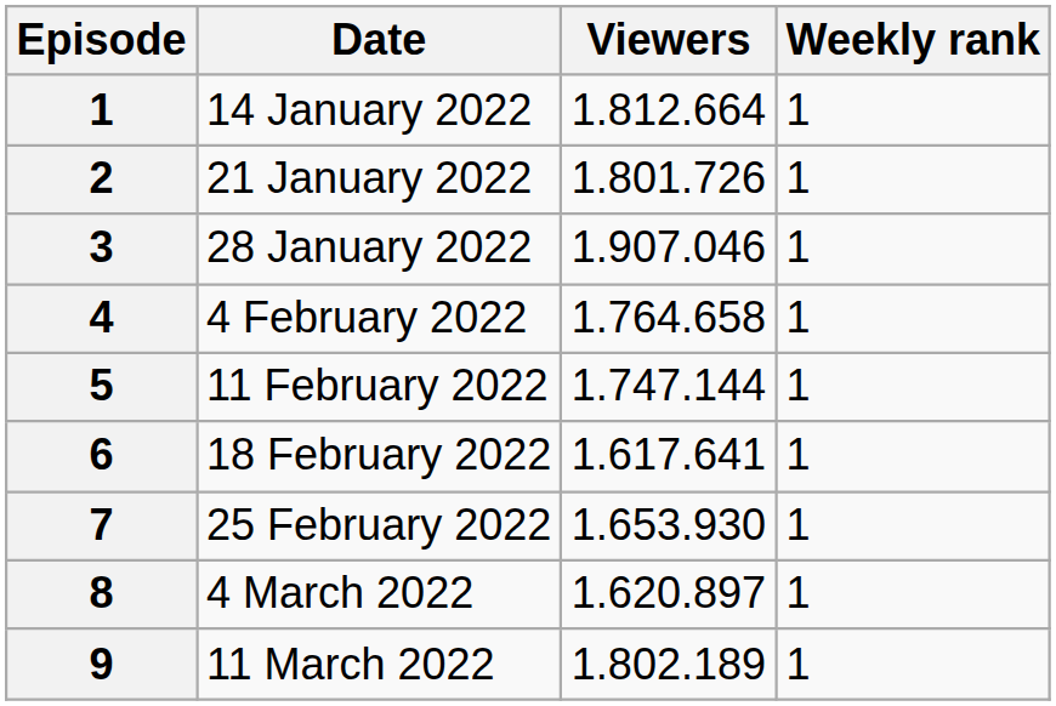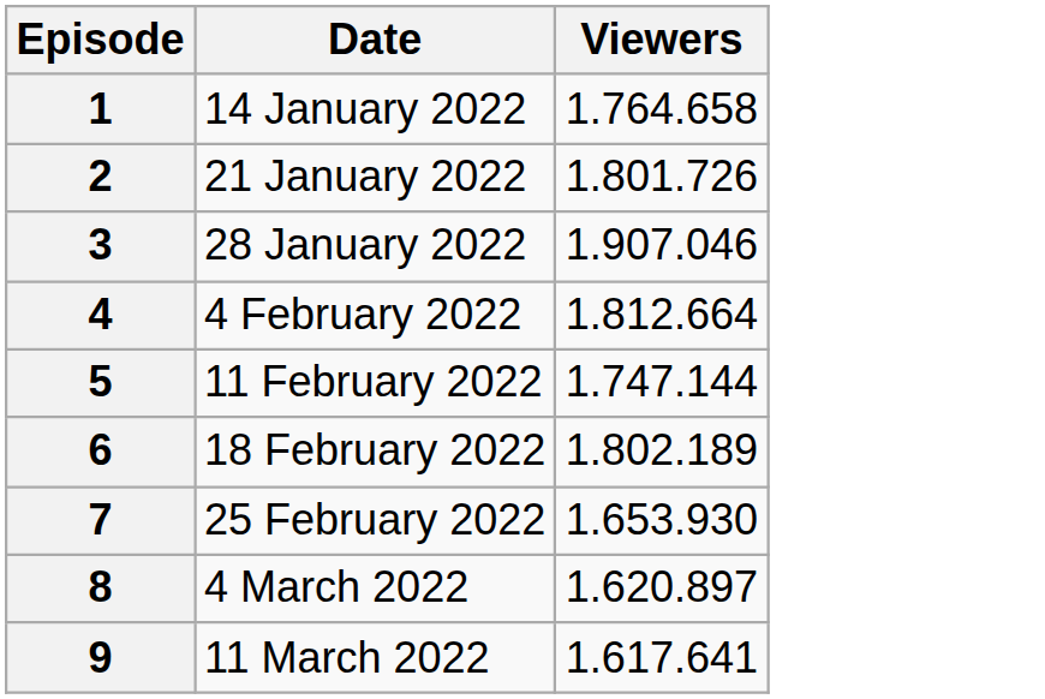- column: Weekly rank | 1 | 1 | 1 | 1 | 1 | 1 | 1 | 1 | 1
14 January 2022 | Viewers: 1.812.664 -> 1.764.658
4 February 2022 | Viewers: 1.764.658 -> 1.812.664
18 February 2022 | Viewers: 1.617.641 -> 1.802.189
11 March 2022 | Viewers: 1.802.189 -> 1.617.641
